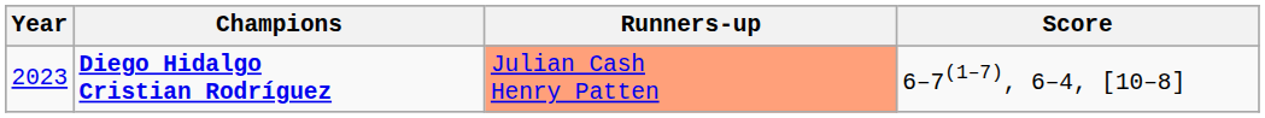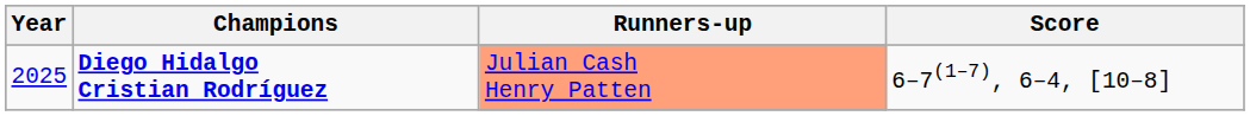Diego Hidalgo Cristian Rodríguez | Year: 2023 -> 2025
